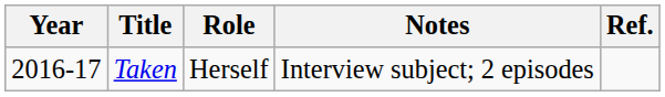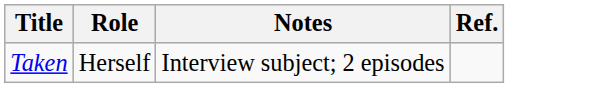- column: Year | 2016-17
